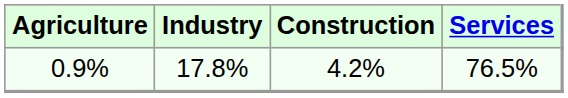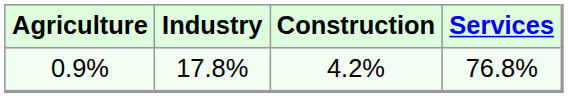0.9% | Services: 76.5% -> 76.8%
